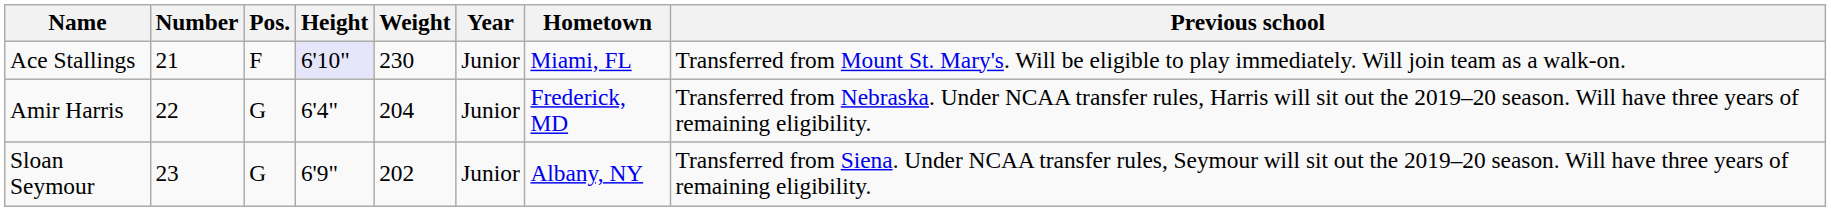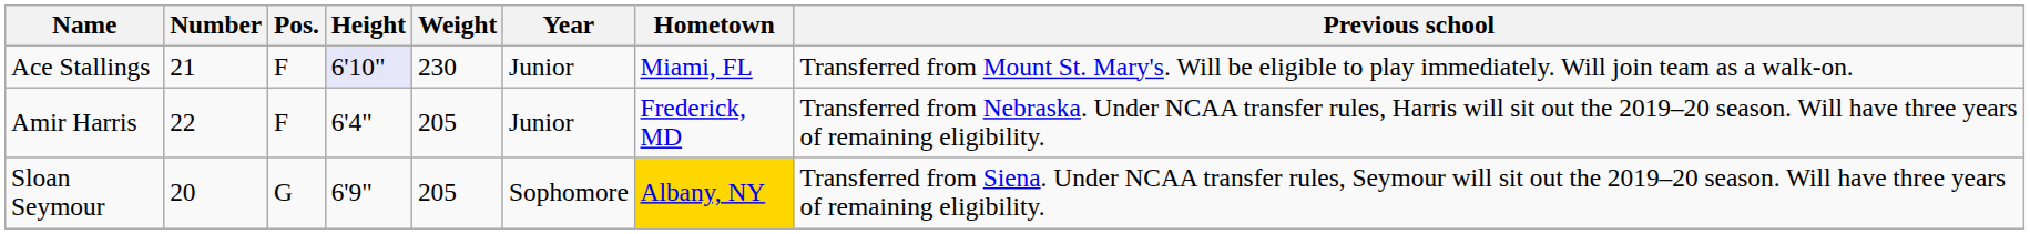Amir Harris | Pos.: G -> F
Amir Harris | Weight: 204 -> 205
Sloan Seymour | Number: 23 -> 20
Sloan Seymour | Weight: 202 -> 205
Sloan Seymour | Year: Junior -> Sophomore
Sloan Seymour | Hometown: no background -> gold background
